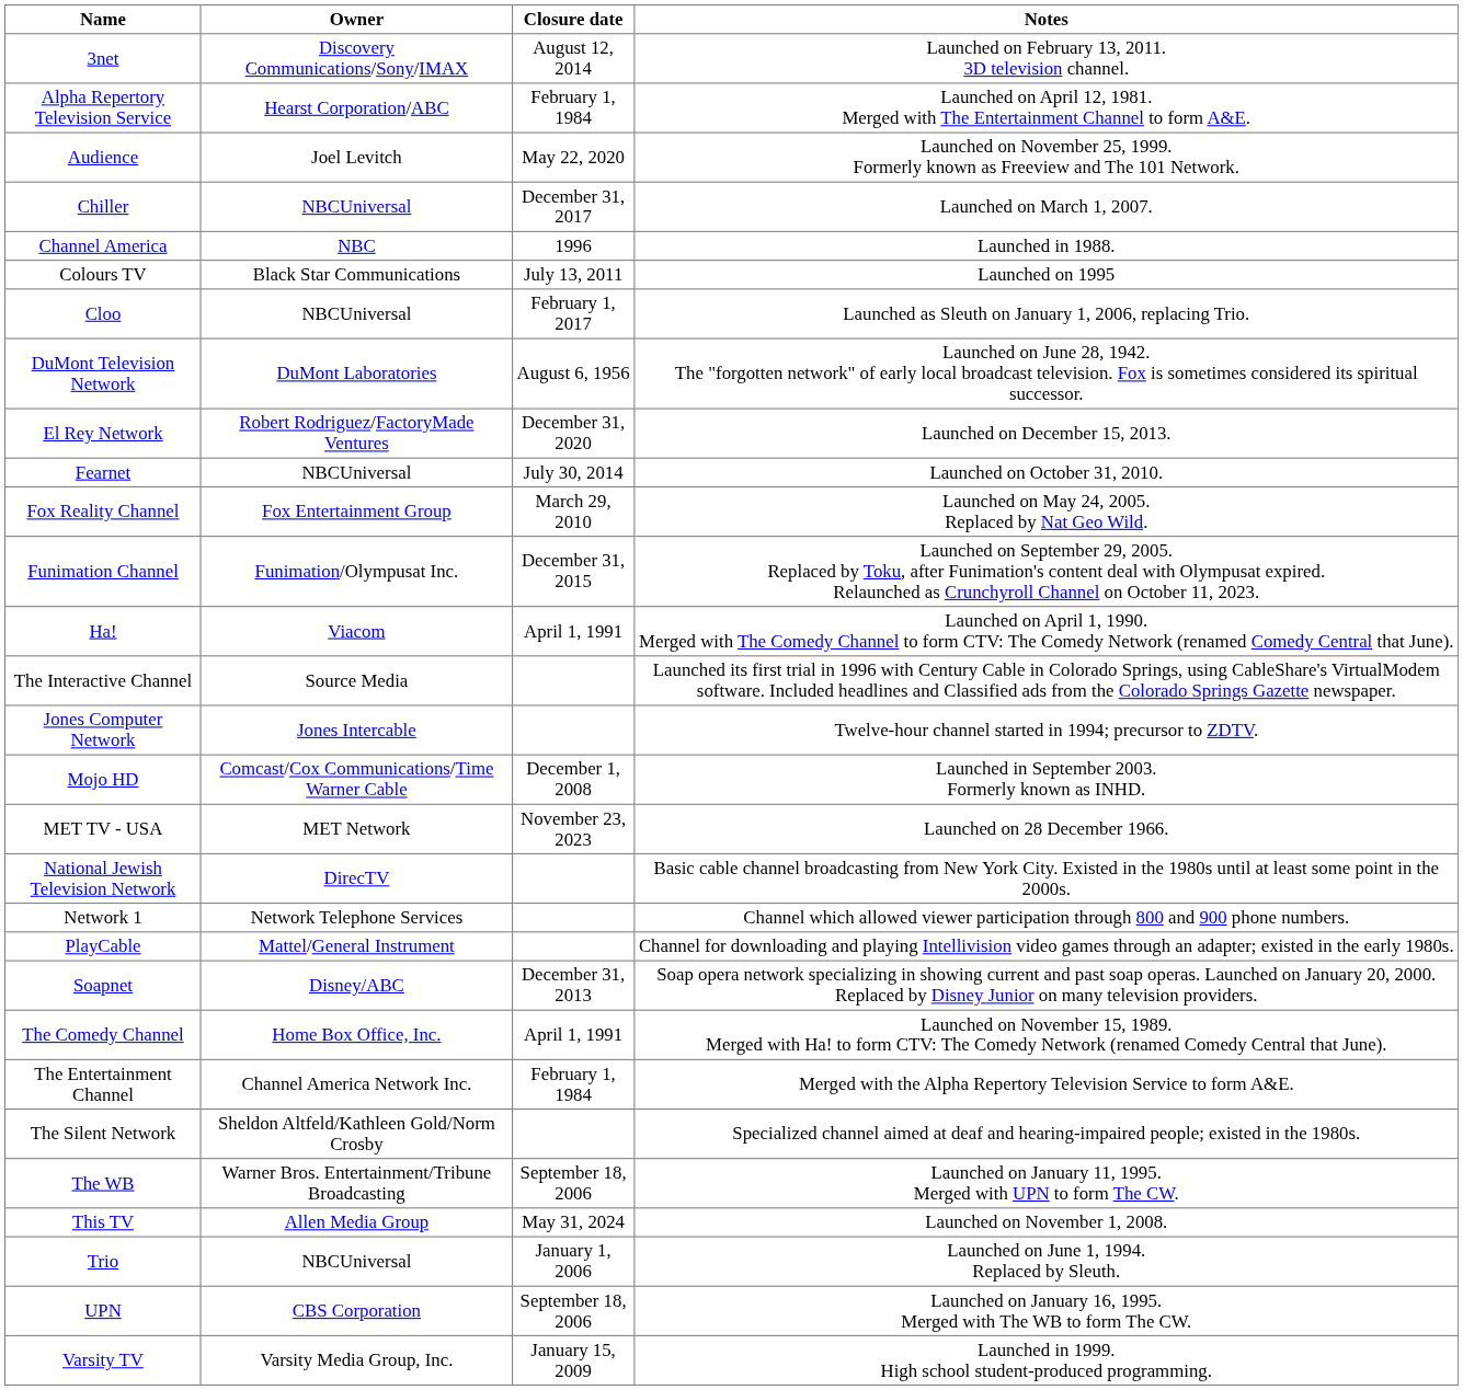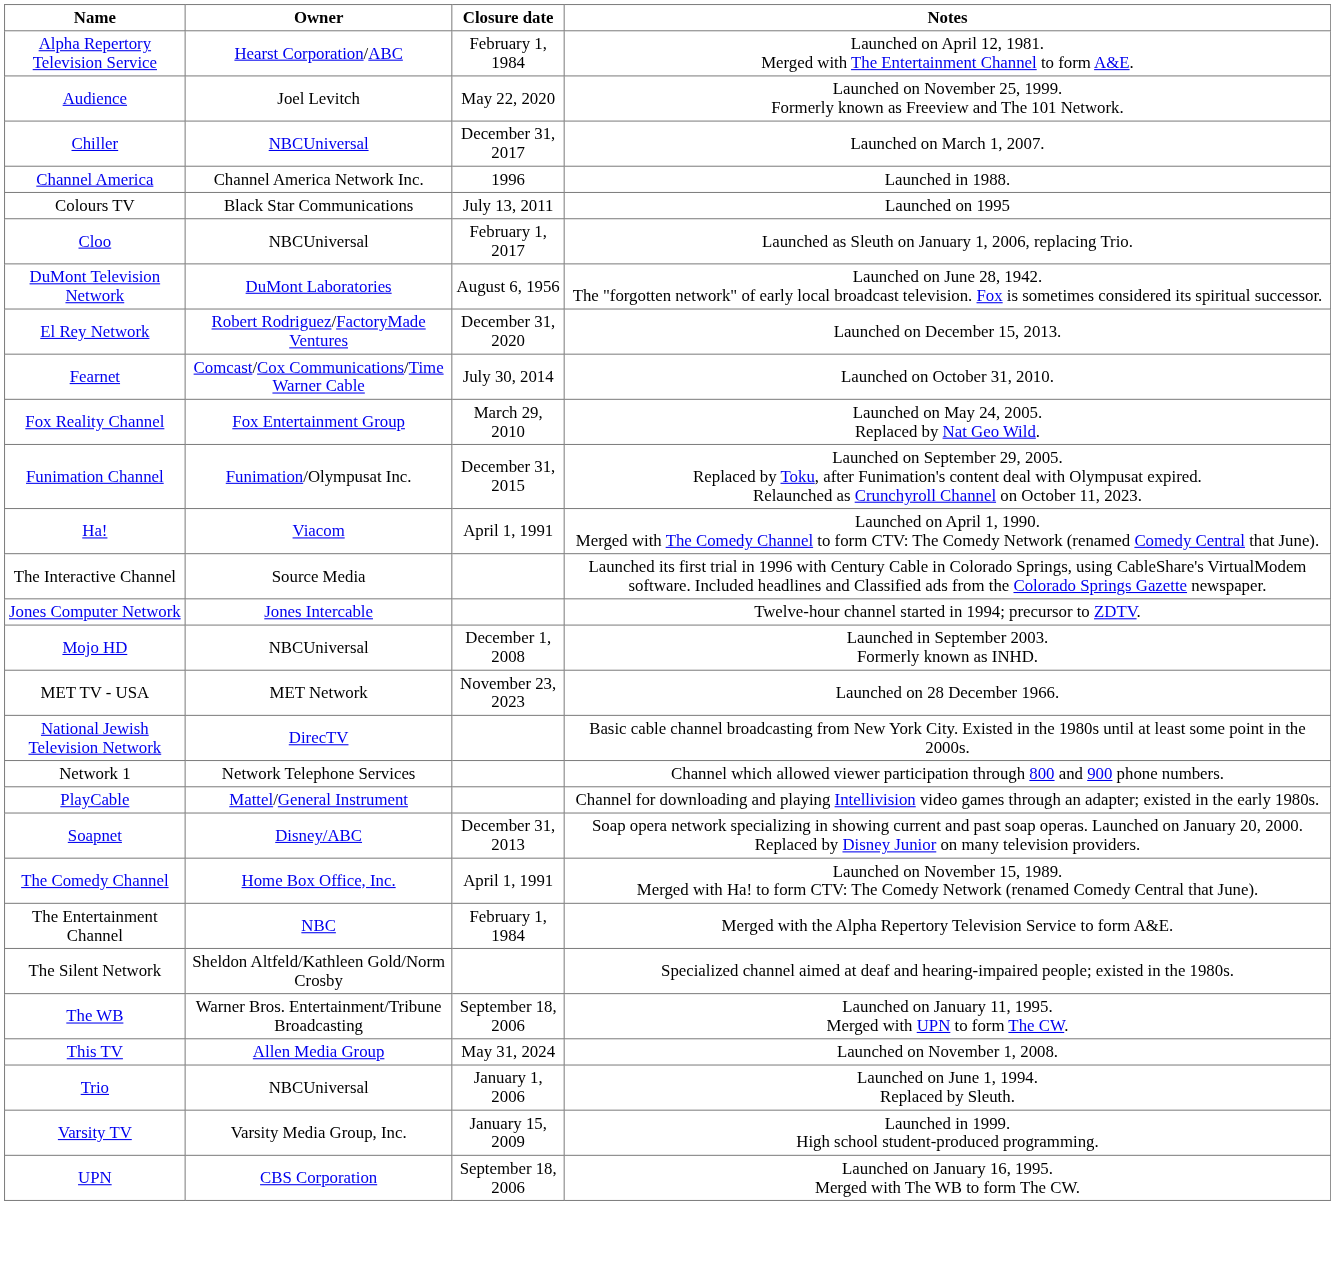- row: 3net | Discovery Communications/Sony/IMAX | August 12, 2014 | Launched on February 13, 2011. 3D television channel.
Channel America | Owner: NBC -> Channel America Network Inc.
Fearnet | Owner: NBCUniversal -> Comcast/Cox Communications/Time Warner Cable
Mojo HD | Owner: Comcast/Cox Communications/Time Warner Cable -> NBCUniversal
The Entertainment Channel | Owner: Channel America Network Inc. -> NBC
rows swapped: UPN <-> Varsity TV
